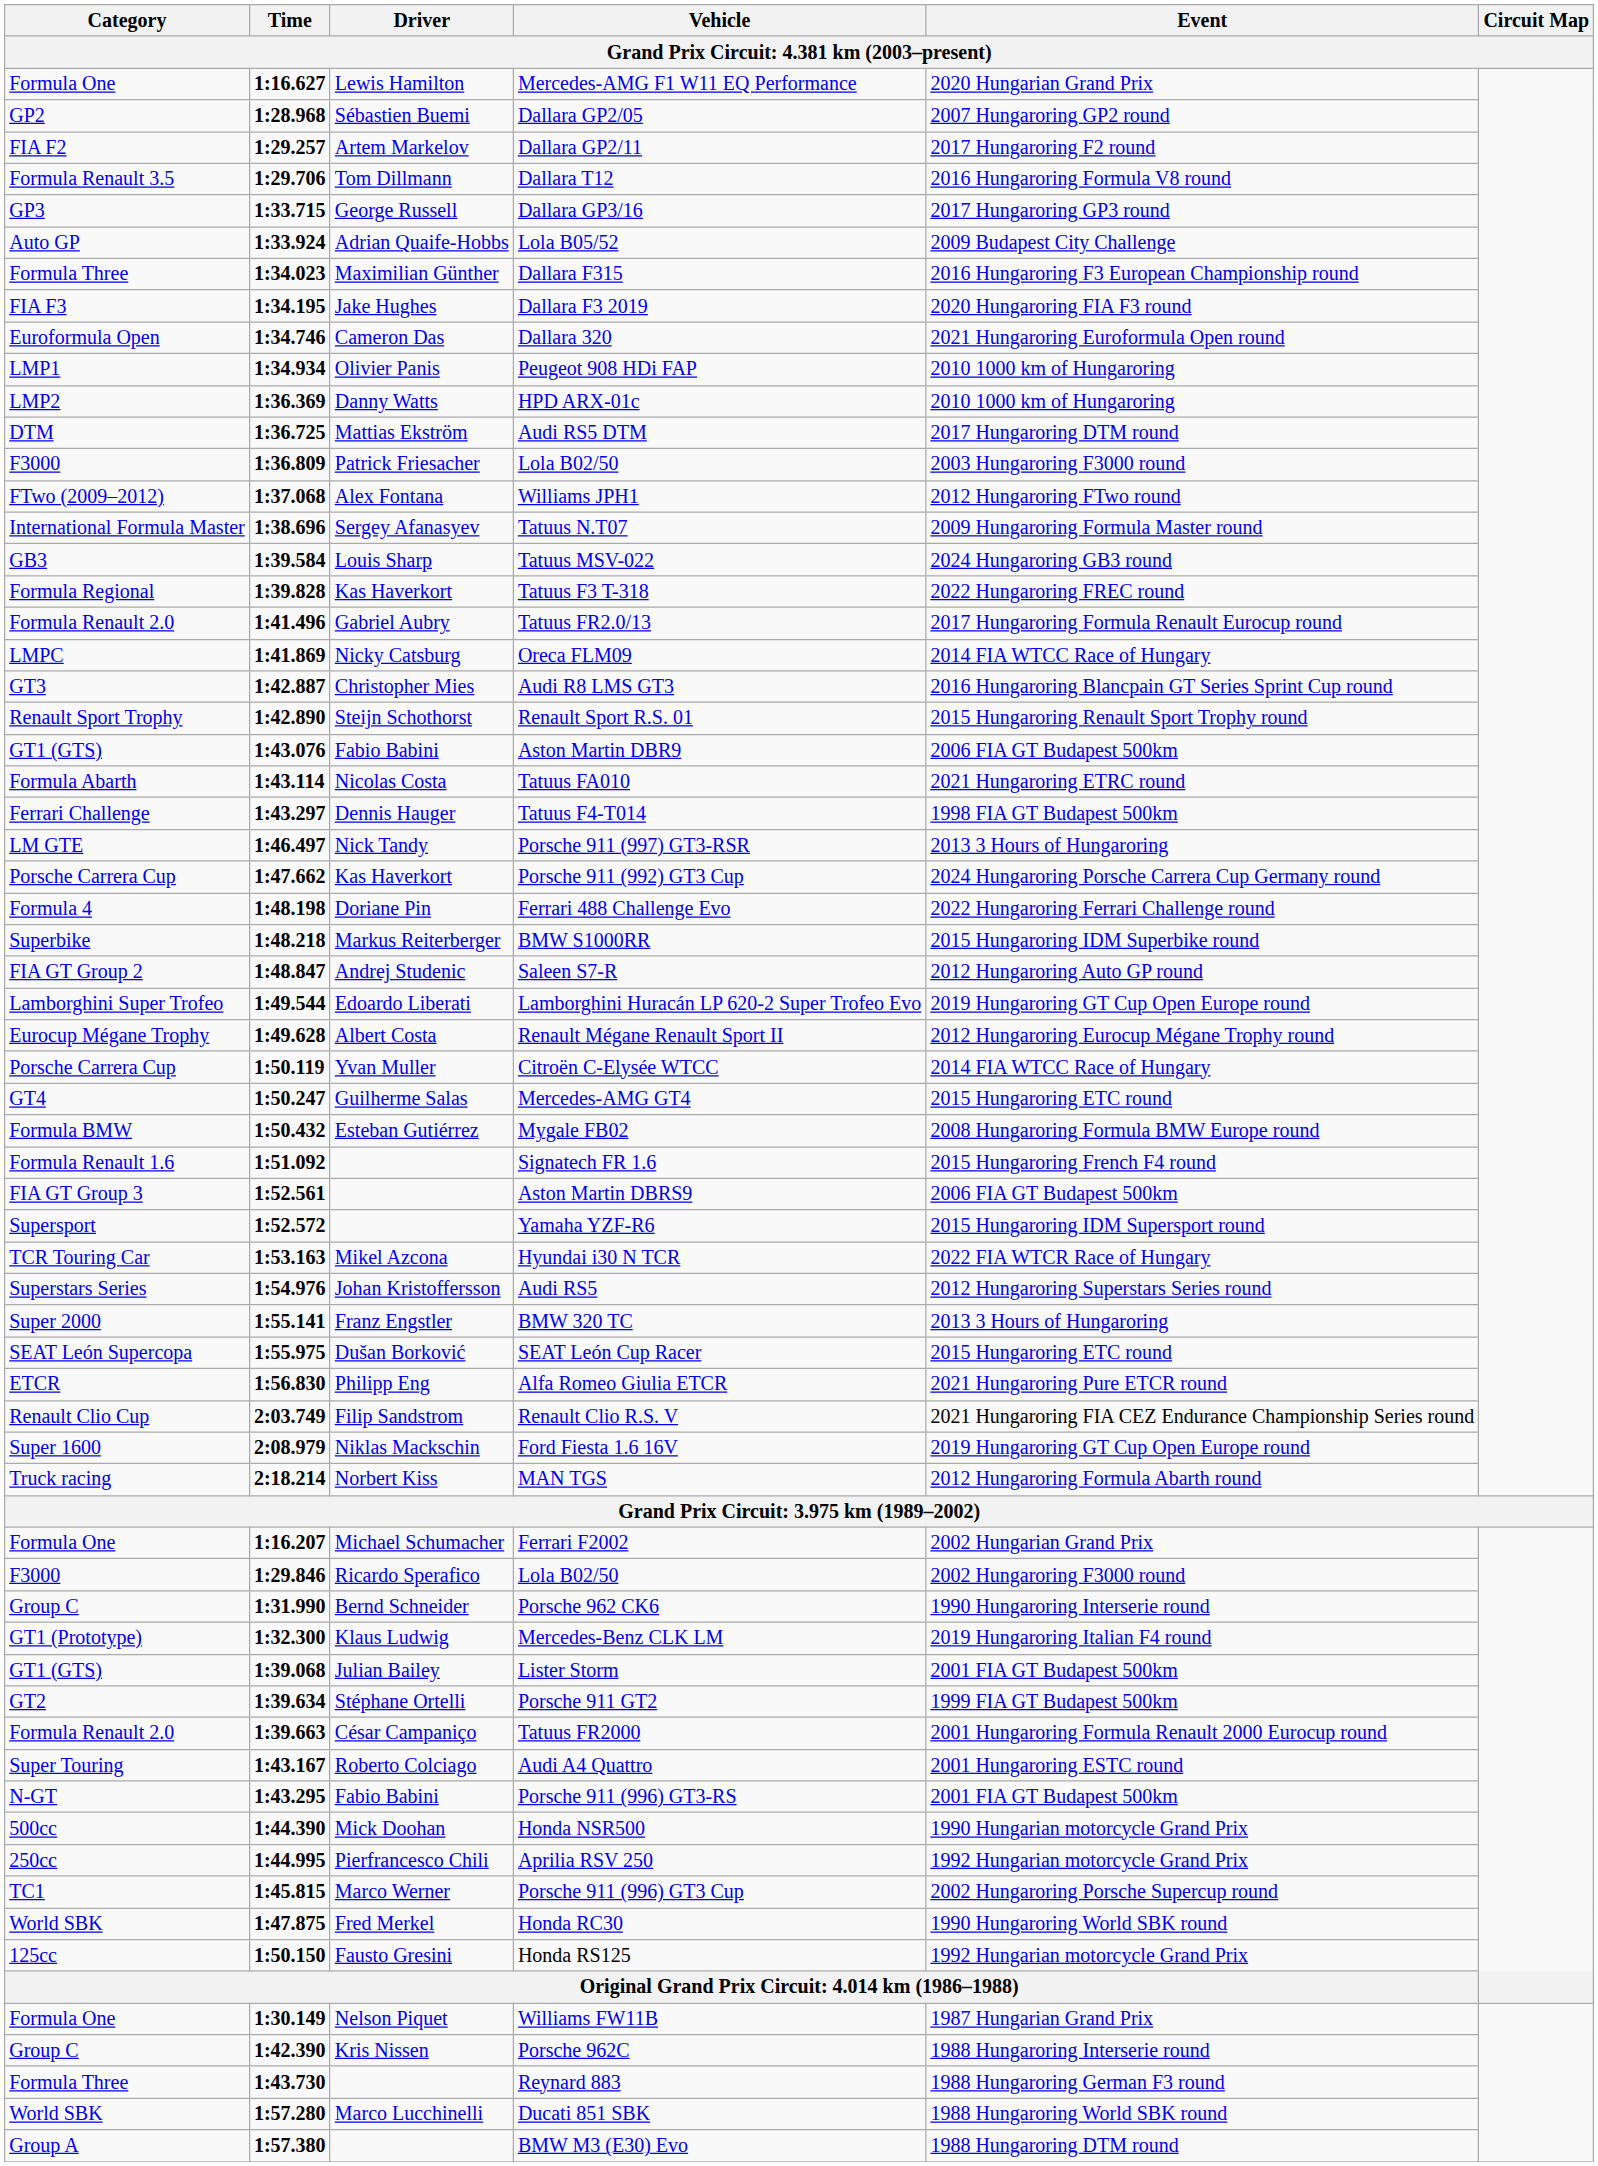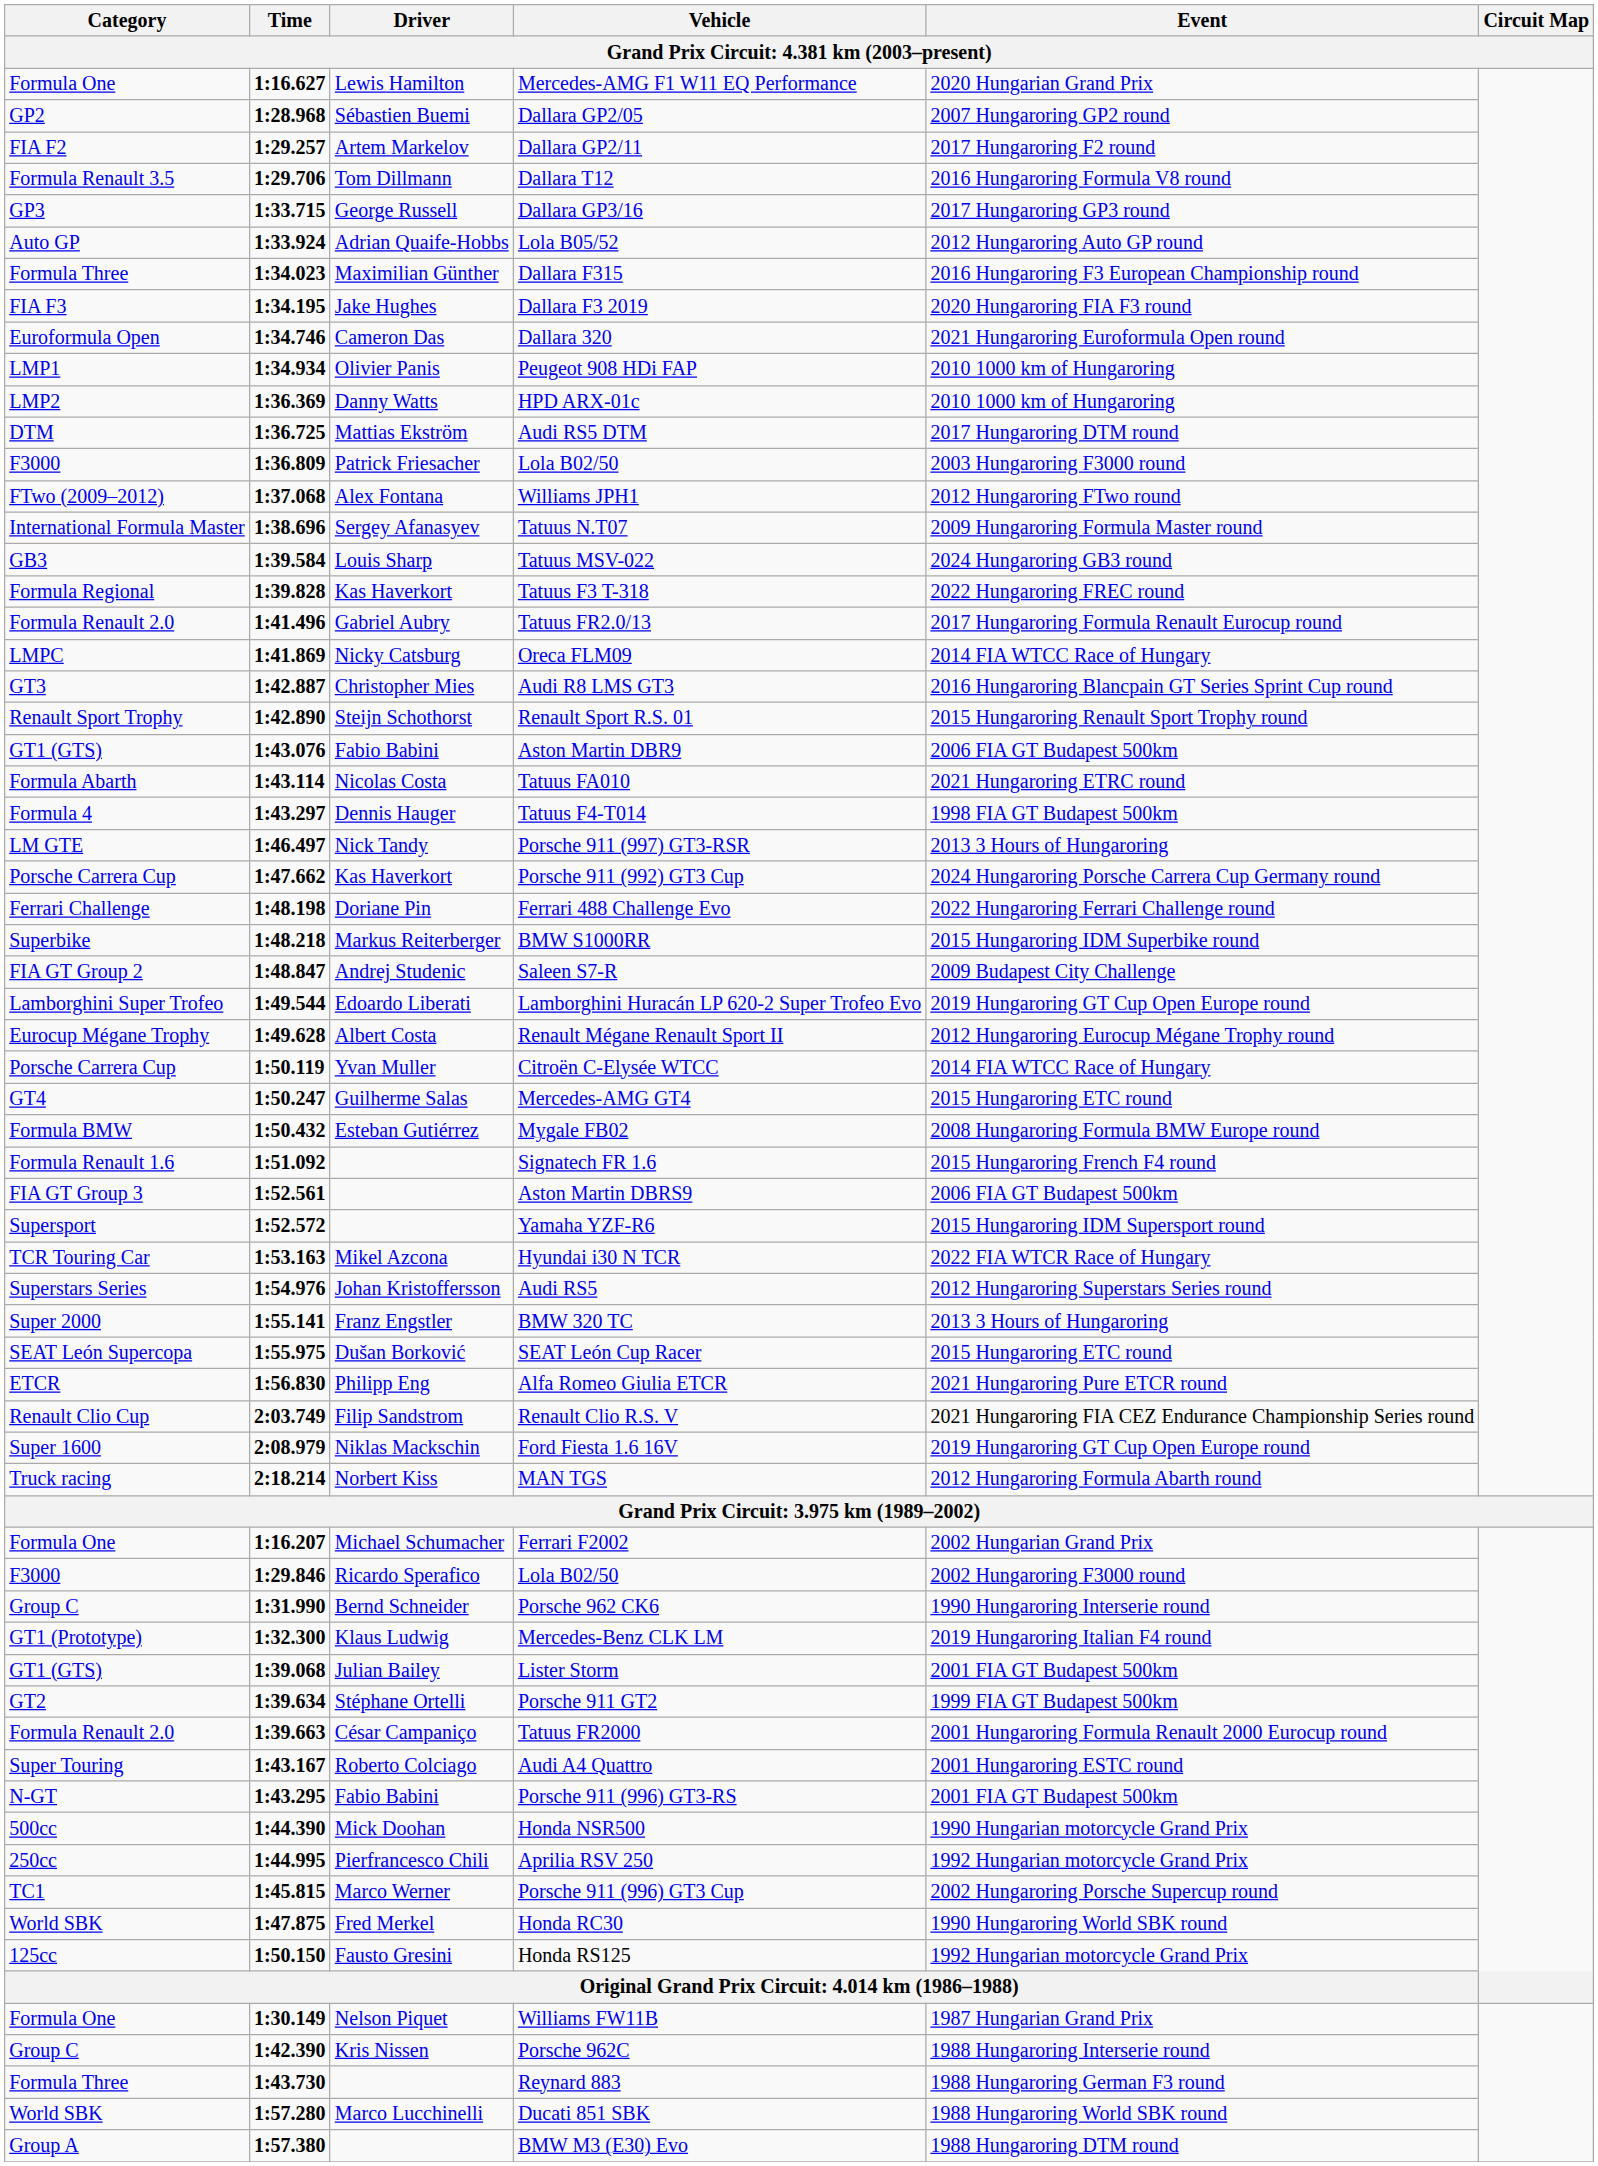Lola B05/52 | Event: 2009 Budapest City Challenge -> 2012 Hungaroring Auto GP round
Tatuus F4-T014 | Category: Ferrari Challenge -> Formula 4
Ferrari 488 Challenge Evo | Category: Formula 4 -> Ferrari Challenge
Saleen S7-R | Event: 2012 Hungaroring Auto GP round -> 2009 Budapest City Challenge
